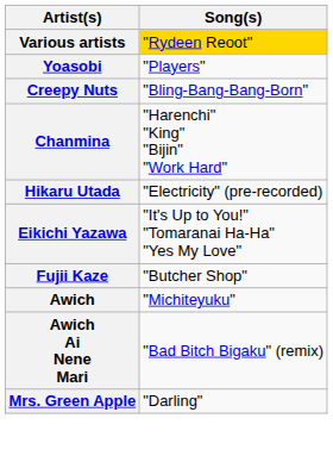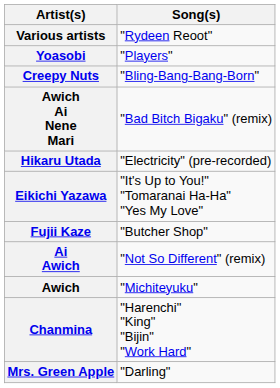Various artists | Song(s): gold background -> no background
rows swapped: Chanmina <-> Awich Ai Nene Mari
+ row: Ai Awich | "Not So Different" (remix)
